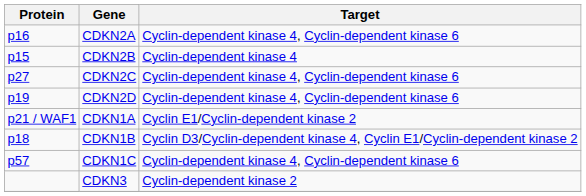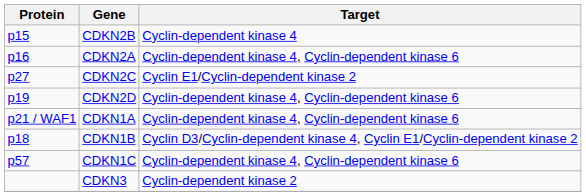rows swapped: CDKN2A <-> CDKN2B
CDKN2C | Target: Cyclin-dependent kinase 4, Cyclin-dependent kinase 6 -> Cyclin E1/Cyclin-dependent kinase 2
CDKN1A | Target: Cyclin E1/Cyclin-dependent kinase 2 -> Cyclin-dependent kinase 4, Cyclin-dependent kinase 6
